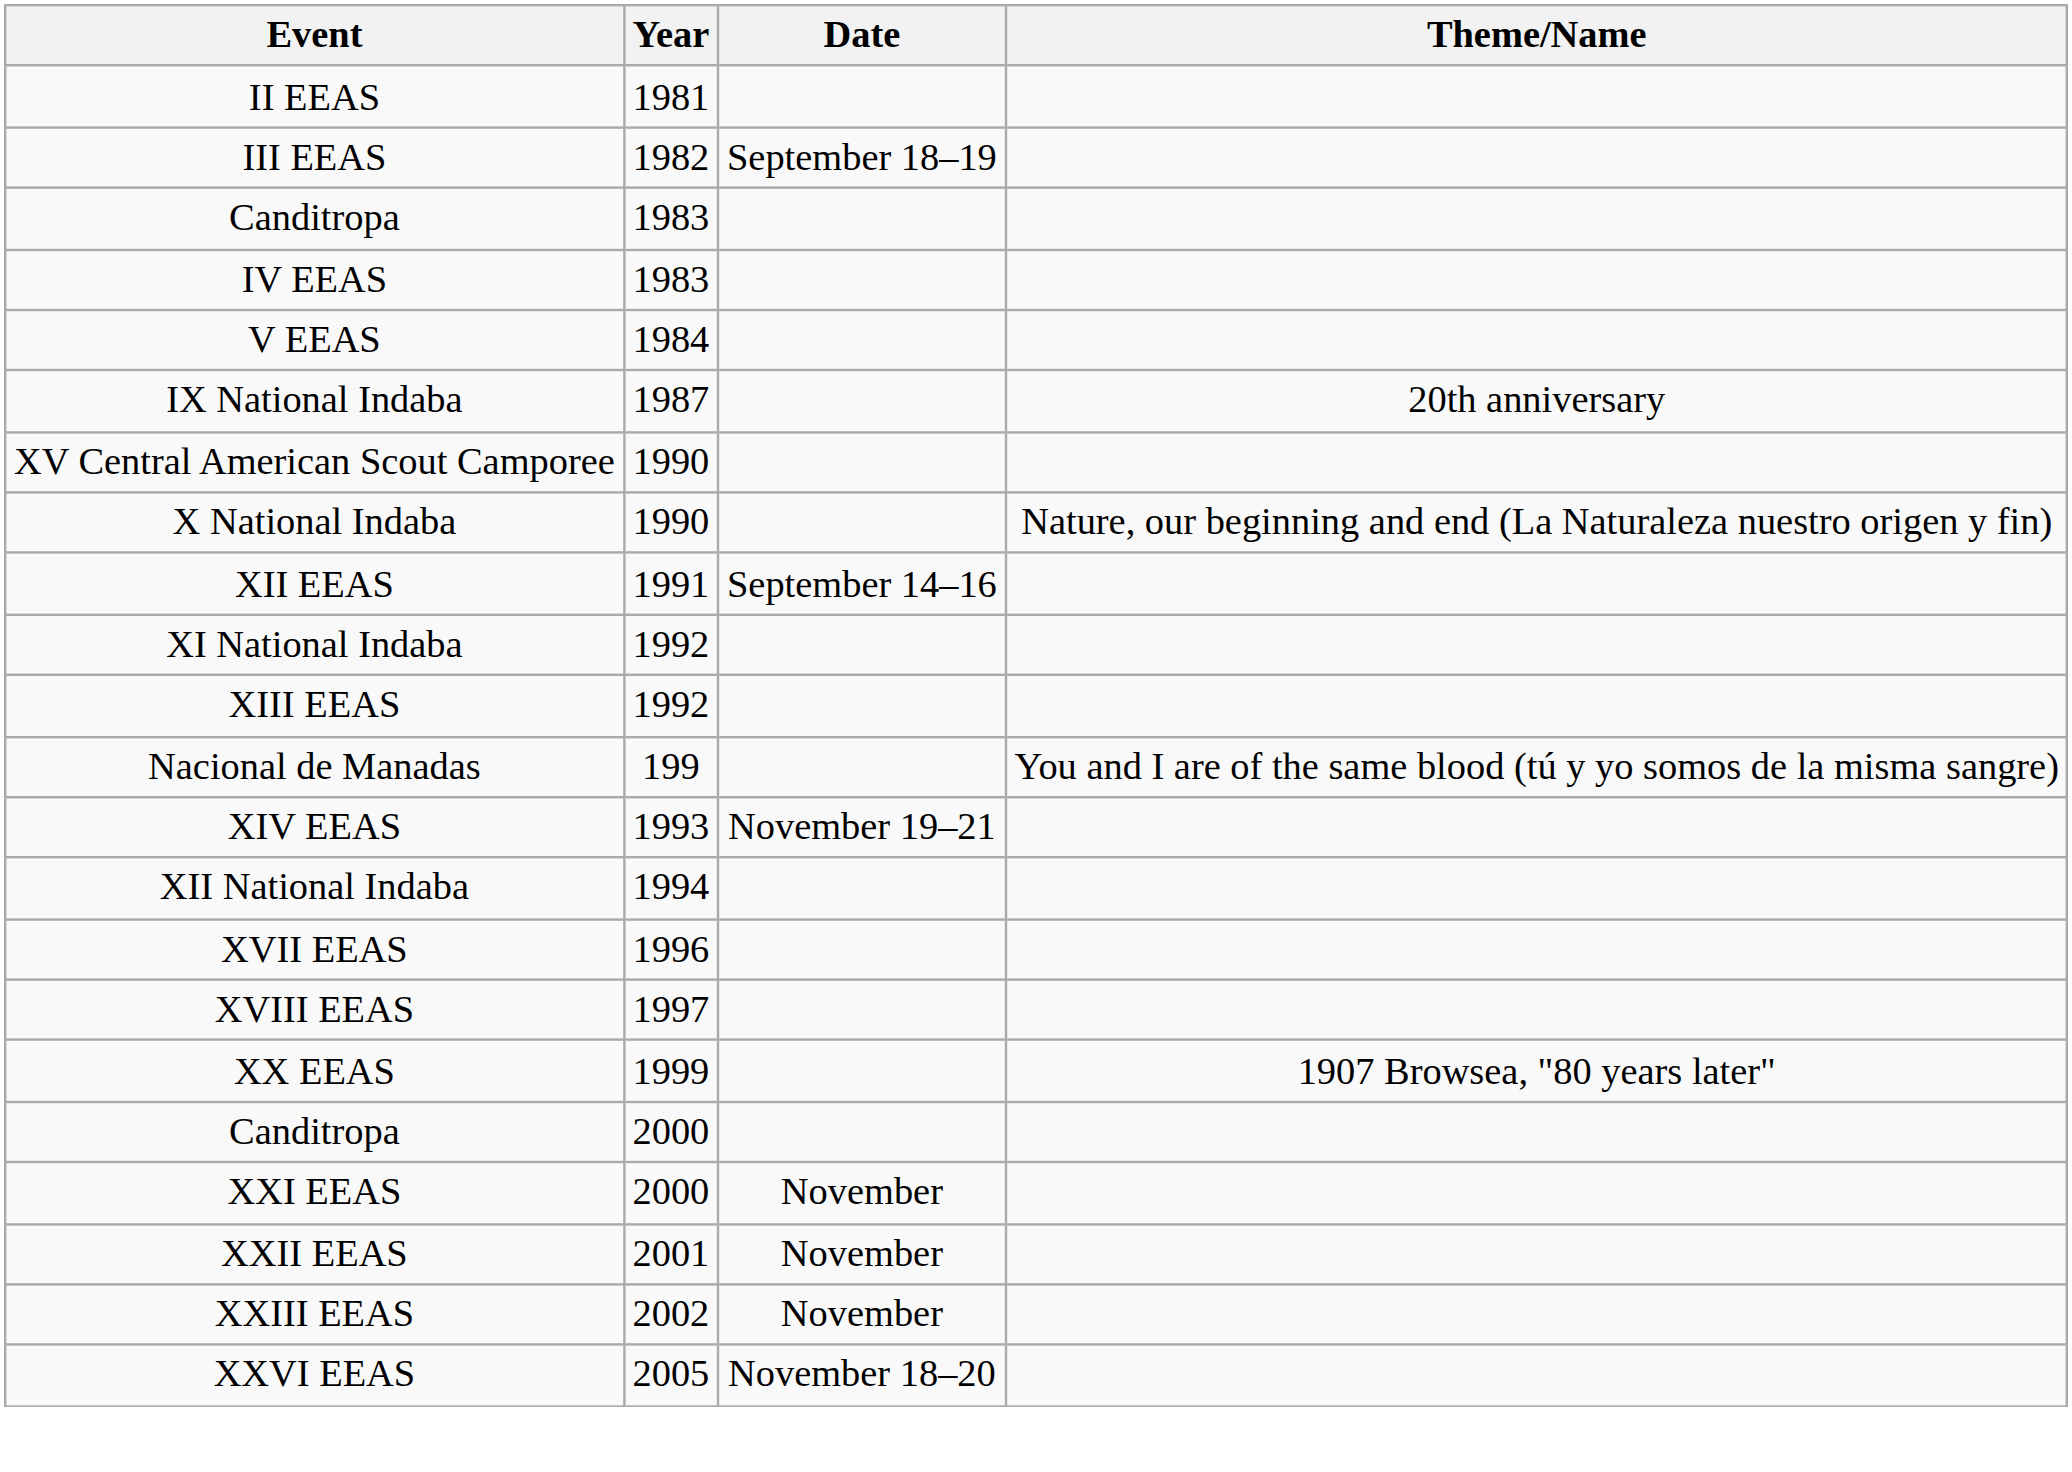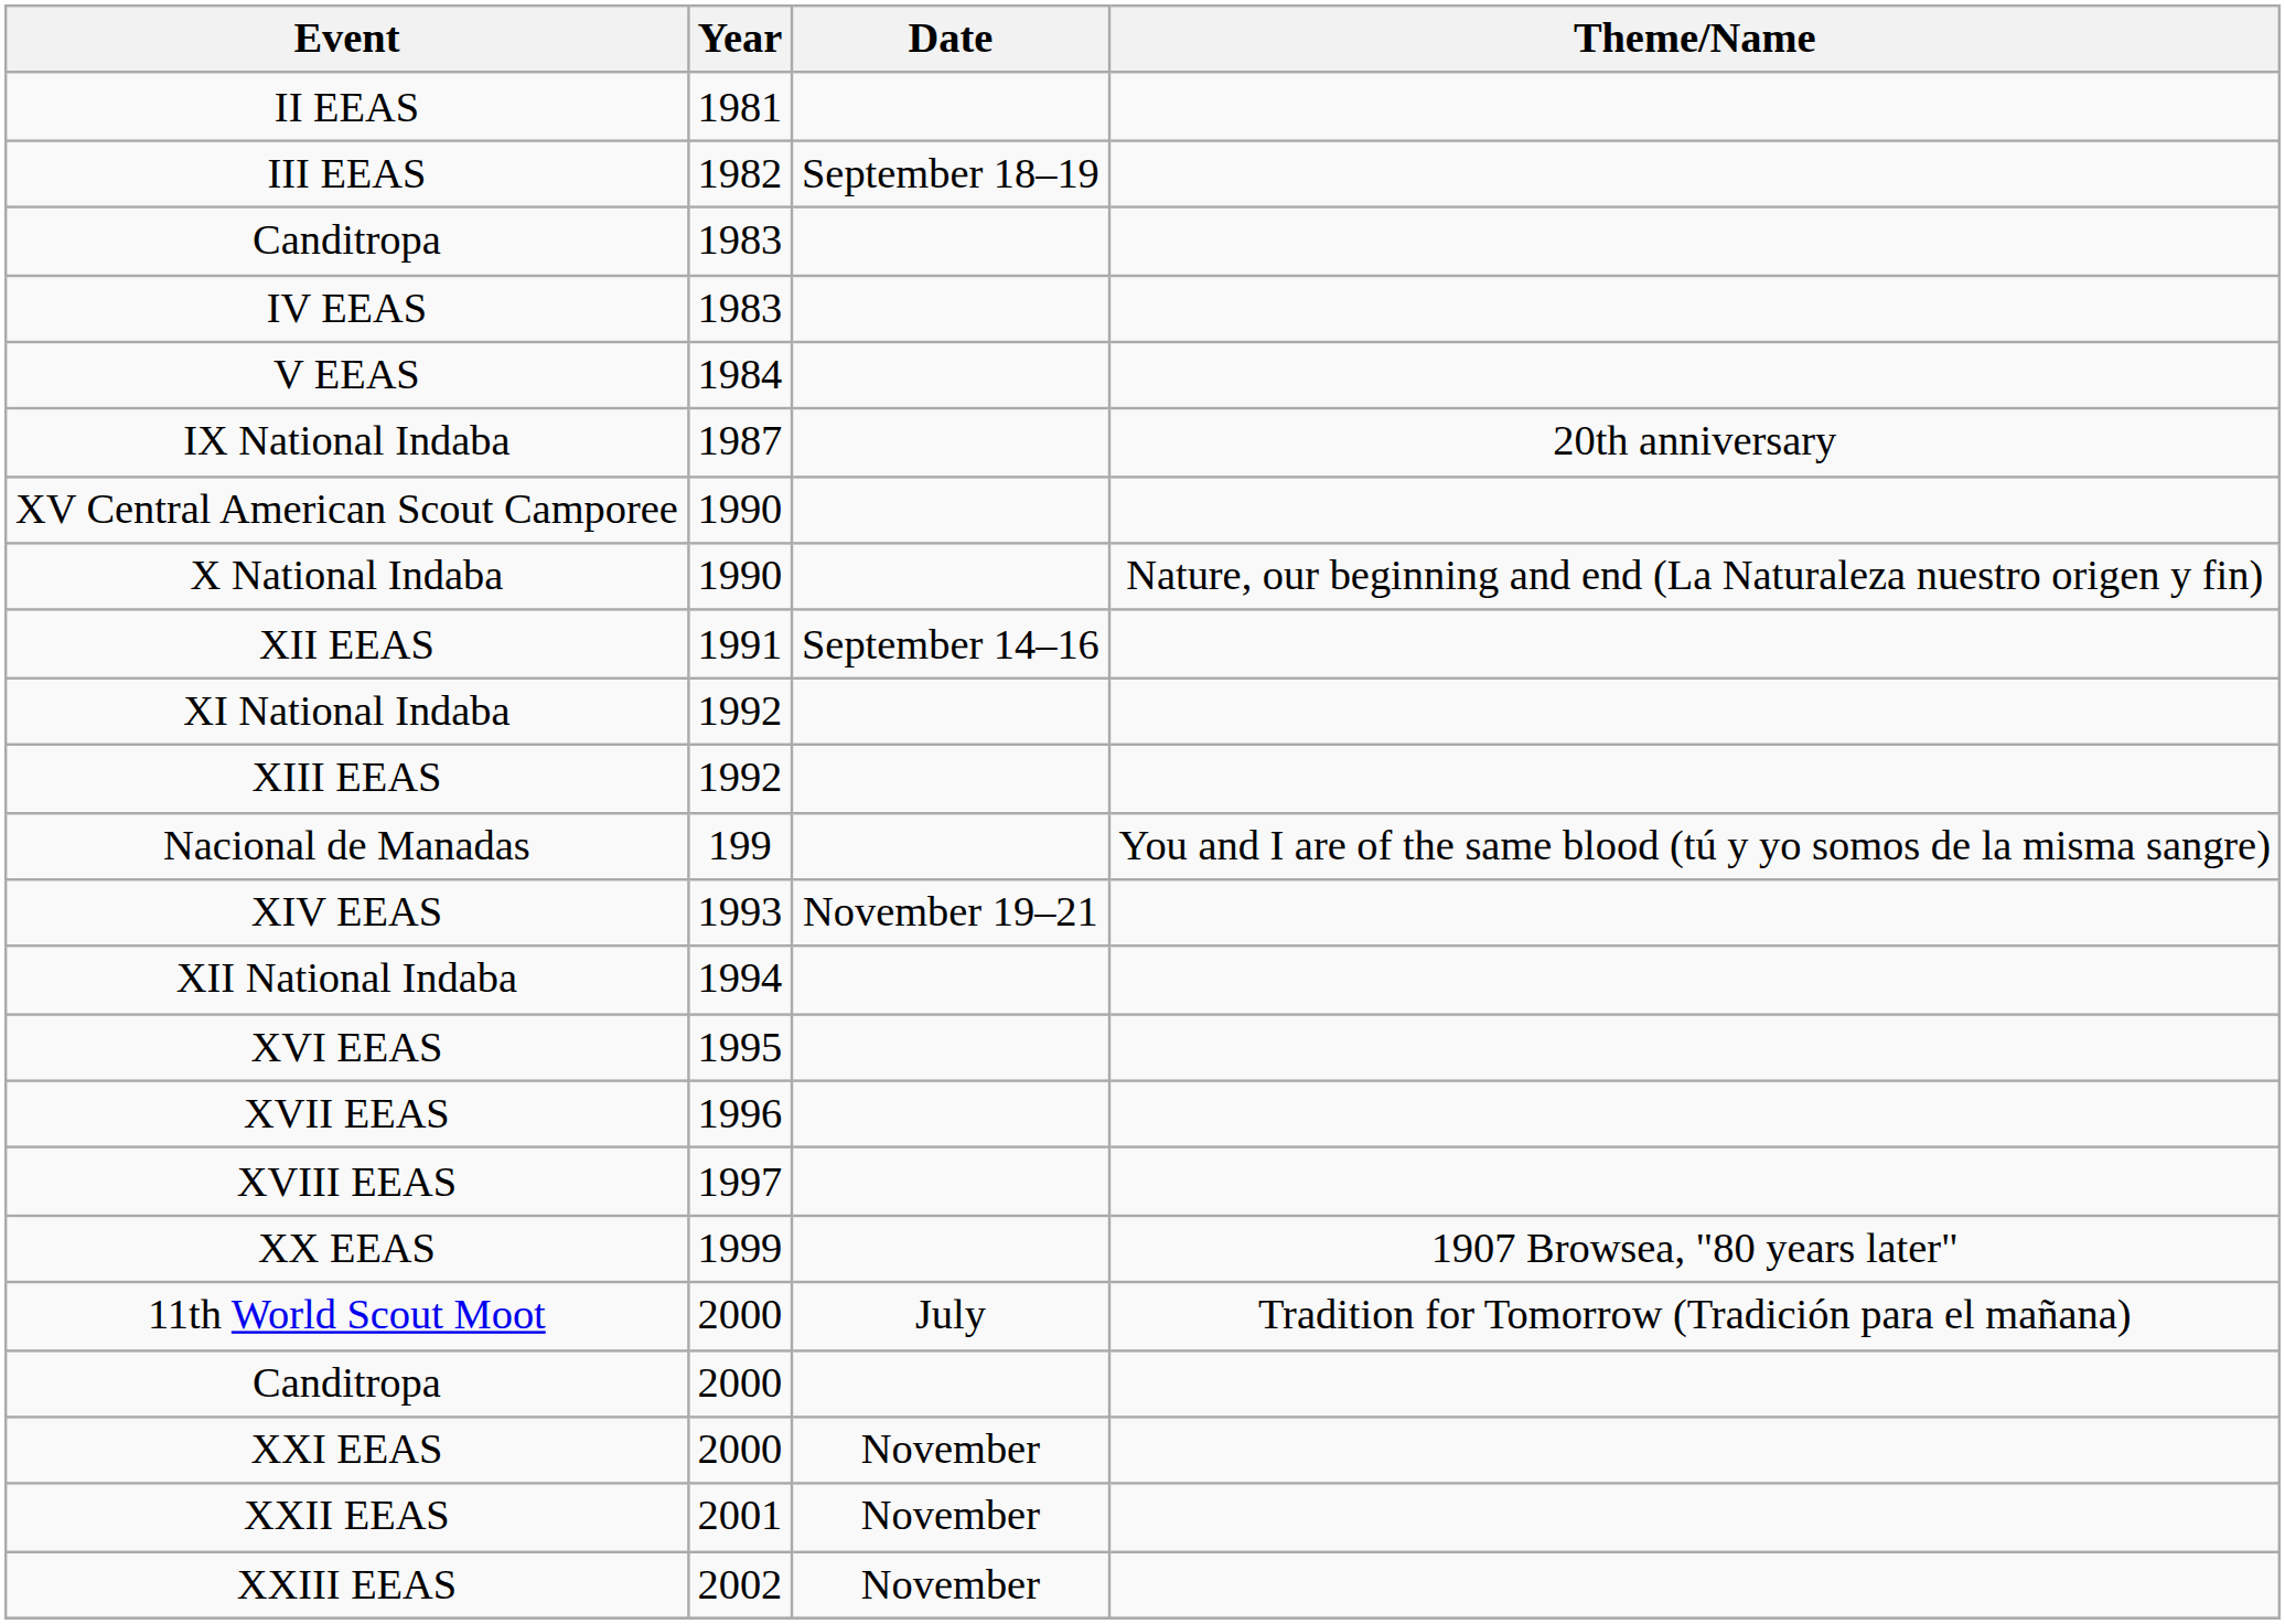+ row: XVI EEAS | 1995
+ row: 11th World Scout Moot | 2000 | July | Tradition for Tomorrow (Tradición para el mañana)
- row: XXVI EEAS | 2005 | November 18–20
